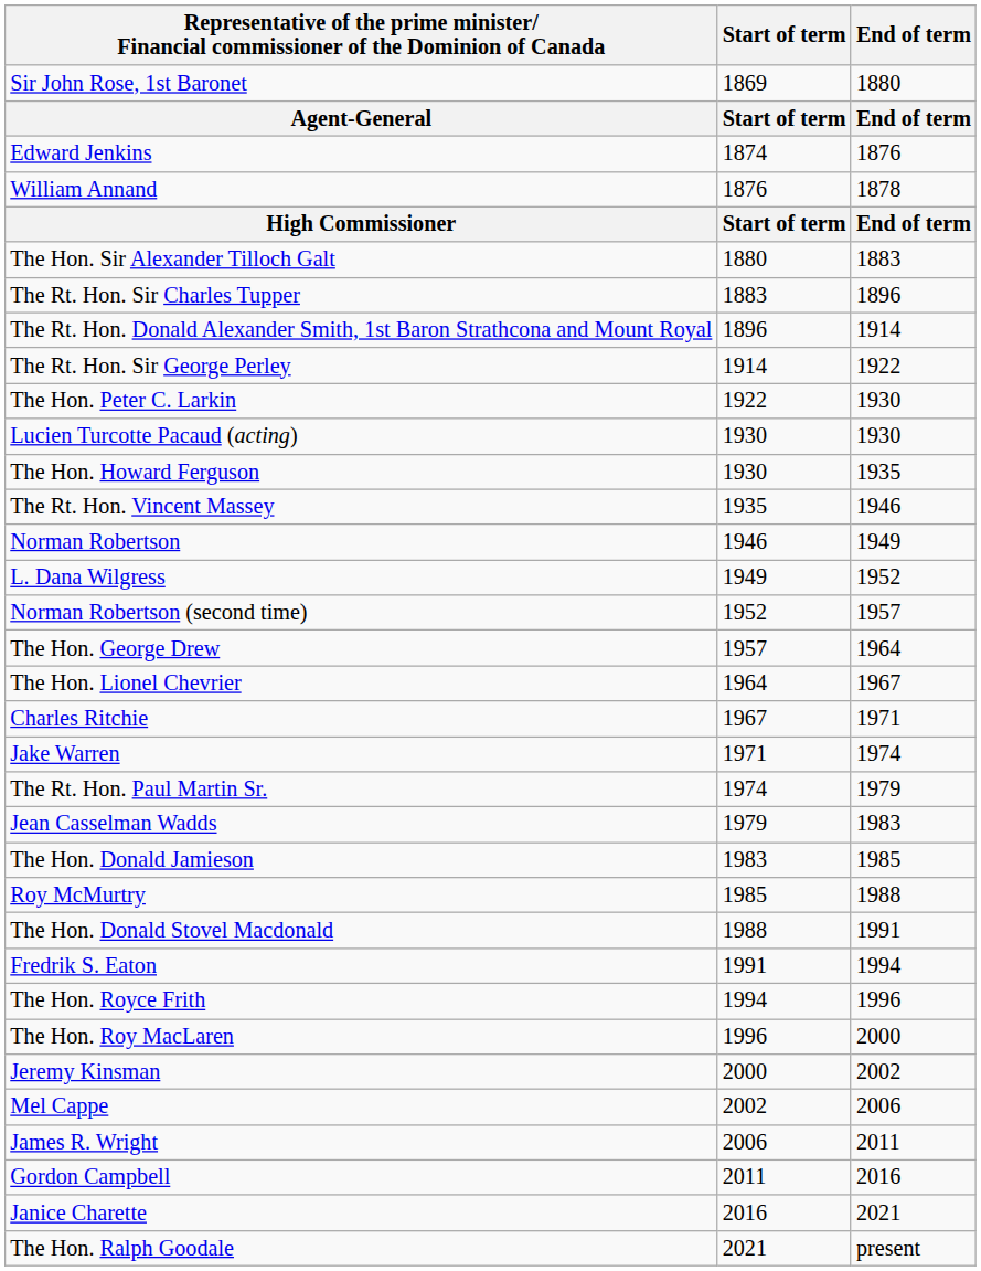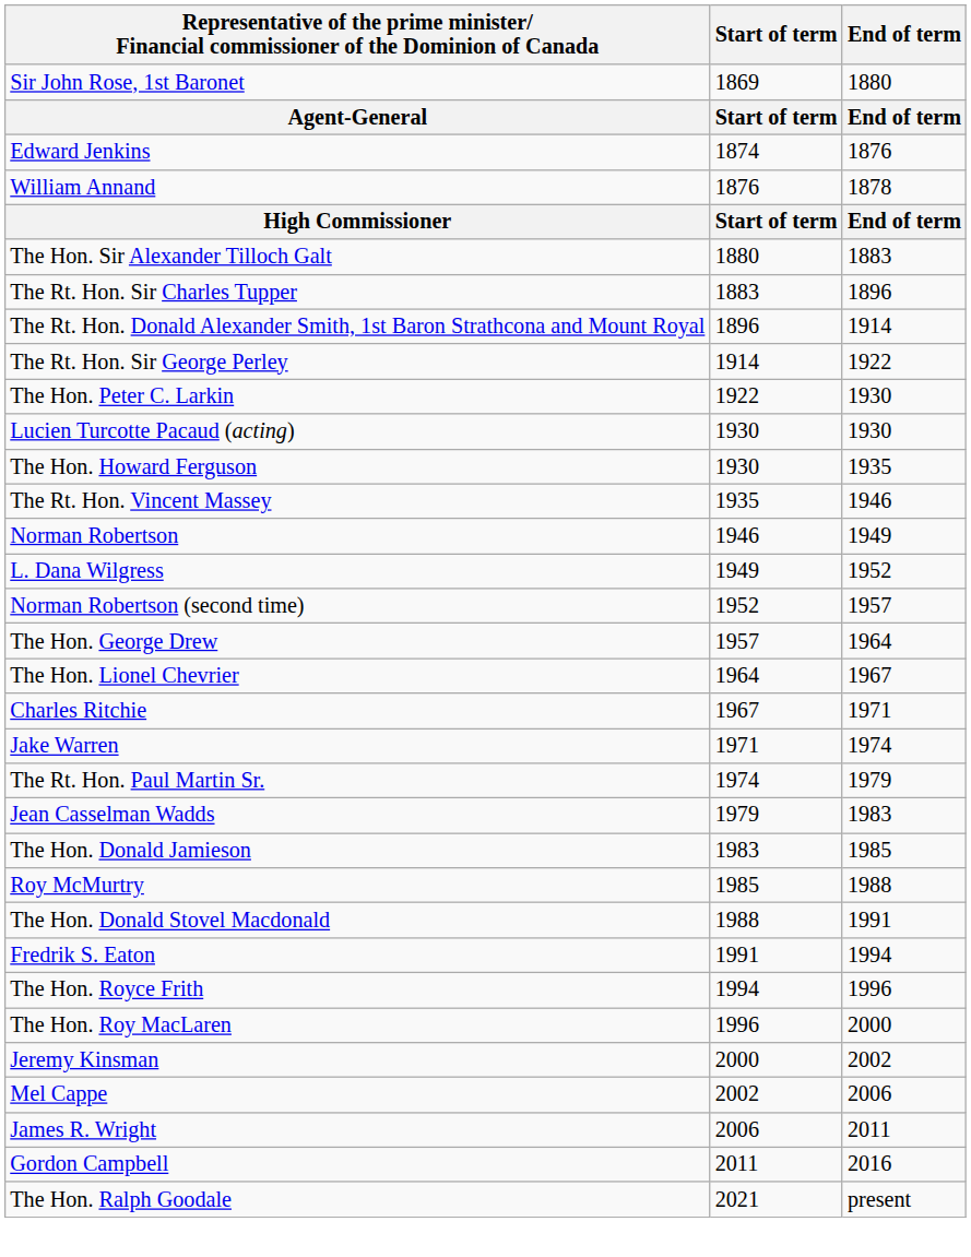- row: Janice Charette | 2016 | 2021
